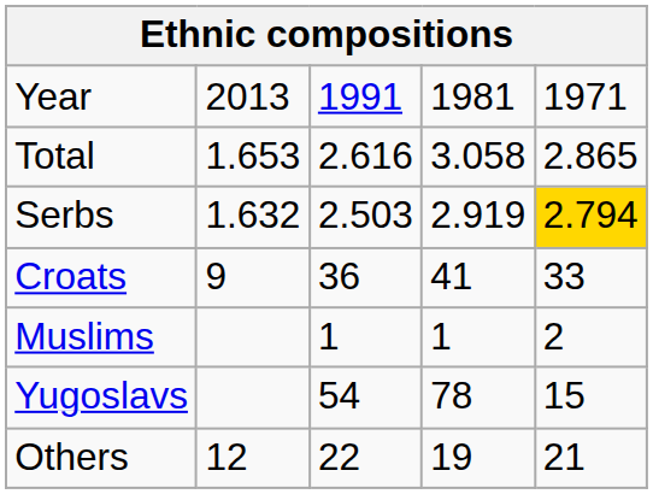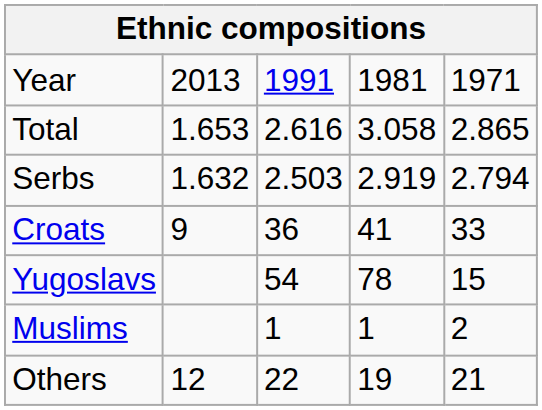Serbs | column 5: gold background -> no background
rows swapped: Muslims <-> Yugoslavs
